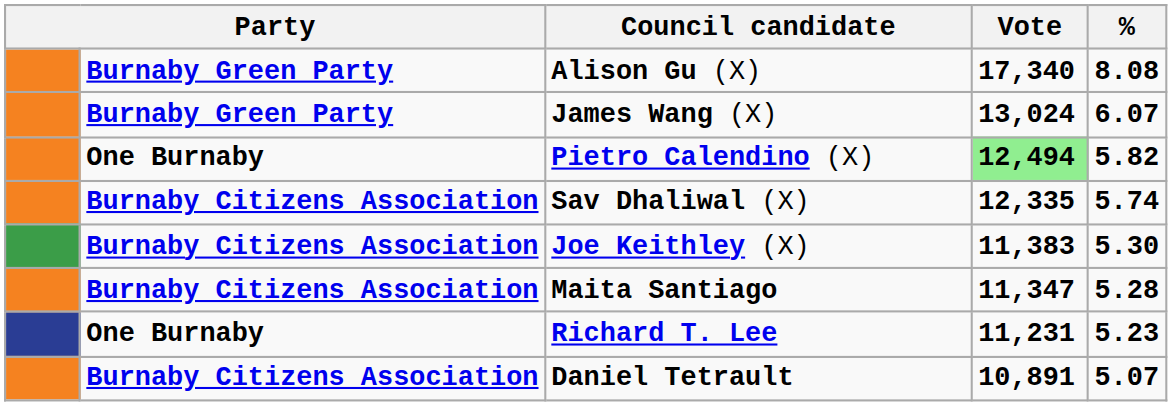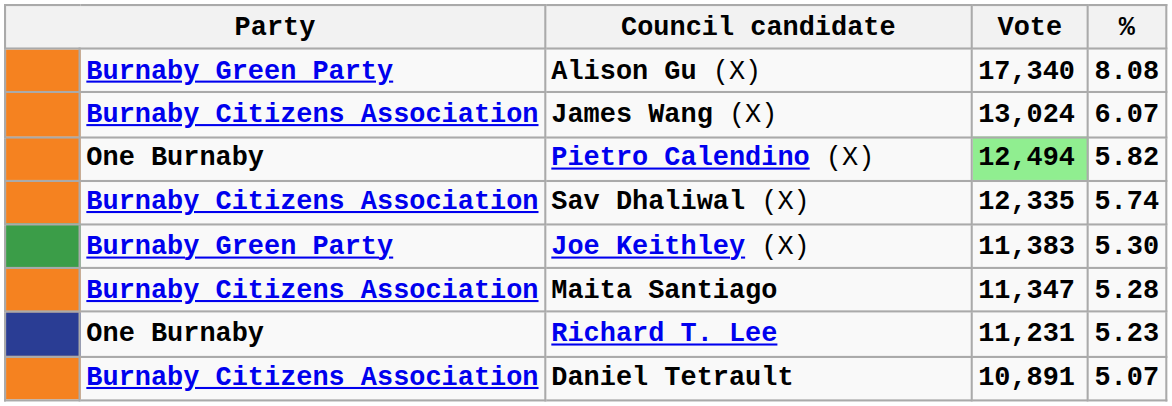James Wang (X) | column 2: Burnaby Green Party -> Burnaby Citizens Association
Joe Keithley (X) | column 2: Burnaby Citizens Association -> Burnaby Green Party
